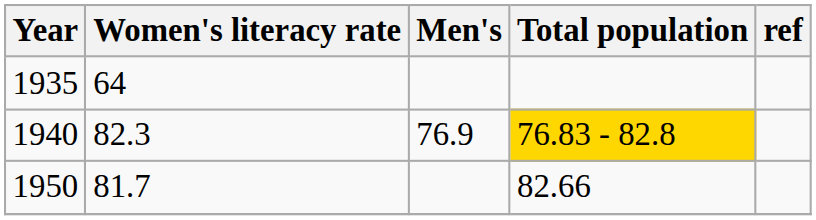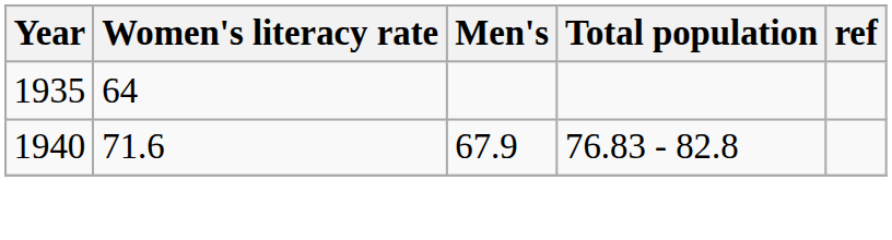1940 | Women's literacy rate: 82.3 -> 71.6
1940 | Men's: 76.9 -> 67.9
1940 | Total population: gold background -> no background
- row: 1950 | 81.7 | 82.66
